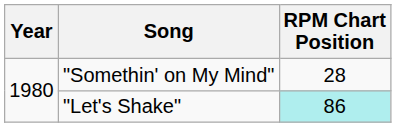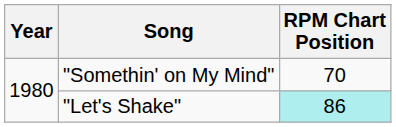"Somethin' on My Mind" | RPM Chart Position: 28 -> 70
